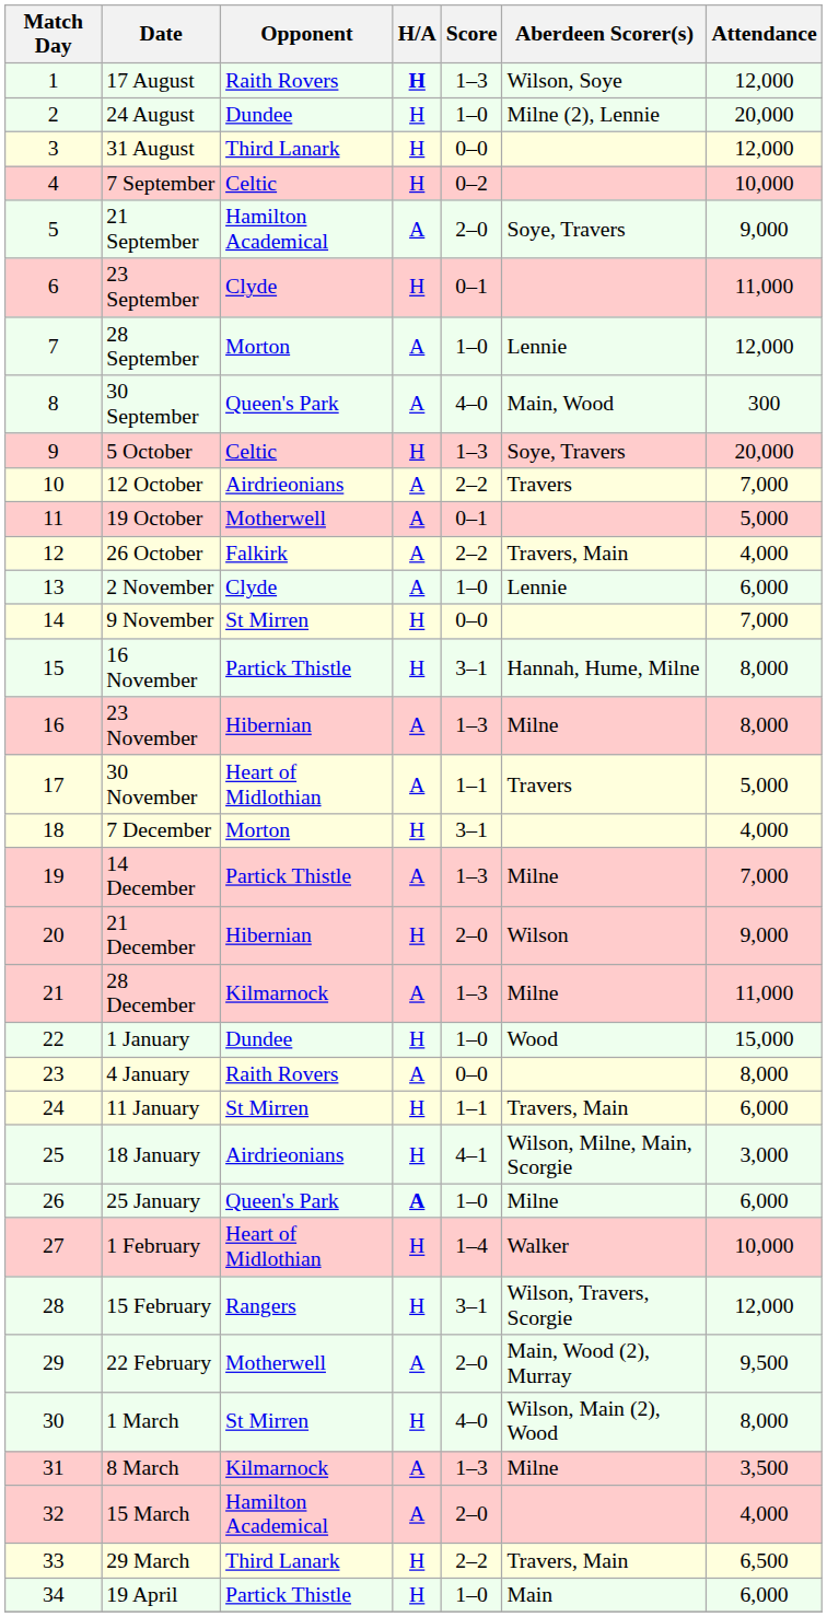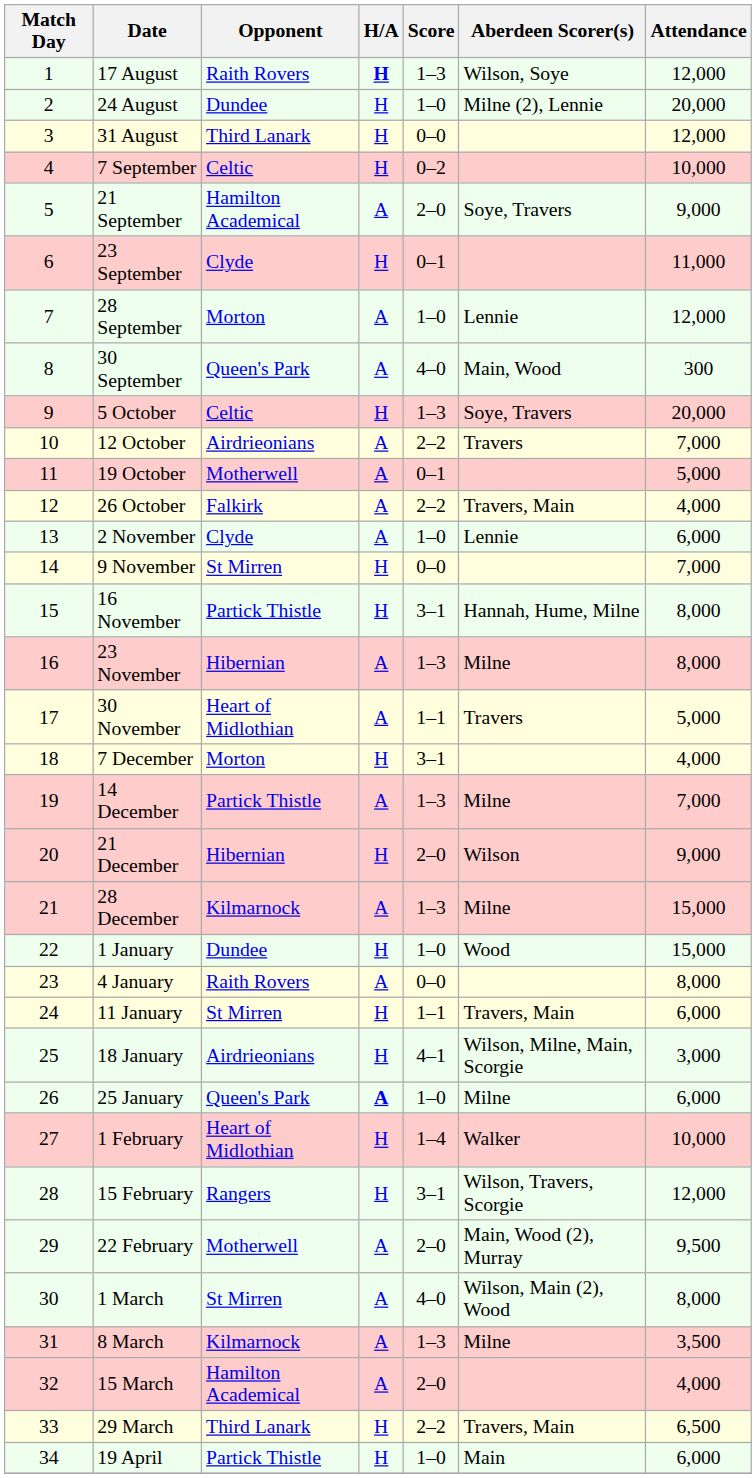28 December | Attendance: 11,000 -> 15,000
1 March | H/A: H -> A
